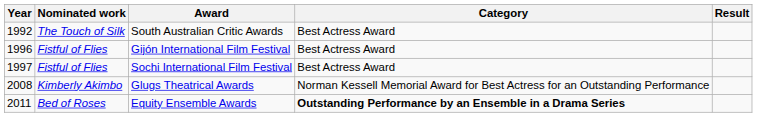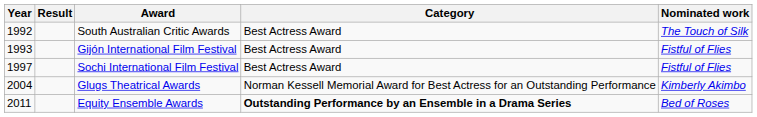columns swapped: Nominated work <-> Result
Gijón International Film Festival | Year: 1996 -> 1993
Glugs Theatrical Awards | Year: 2008 -> 2004
